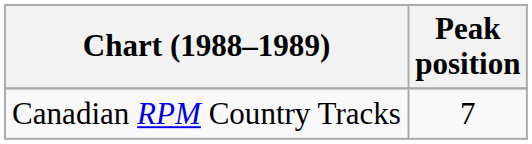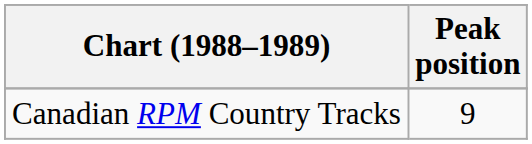Canadian RPM Country Tracks | Peak position: 7 -> 9
